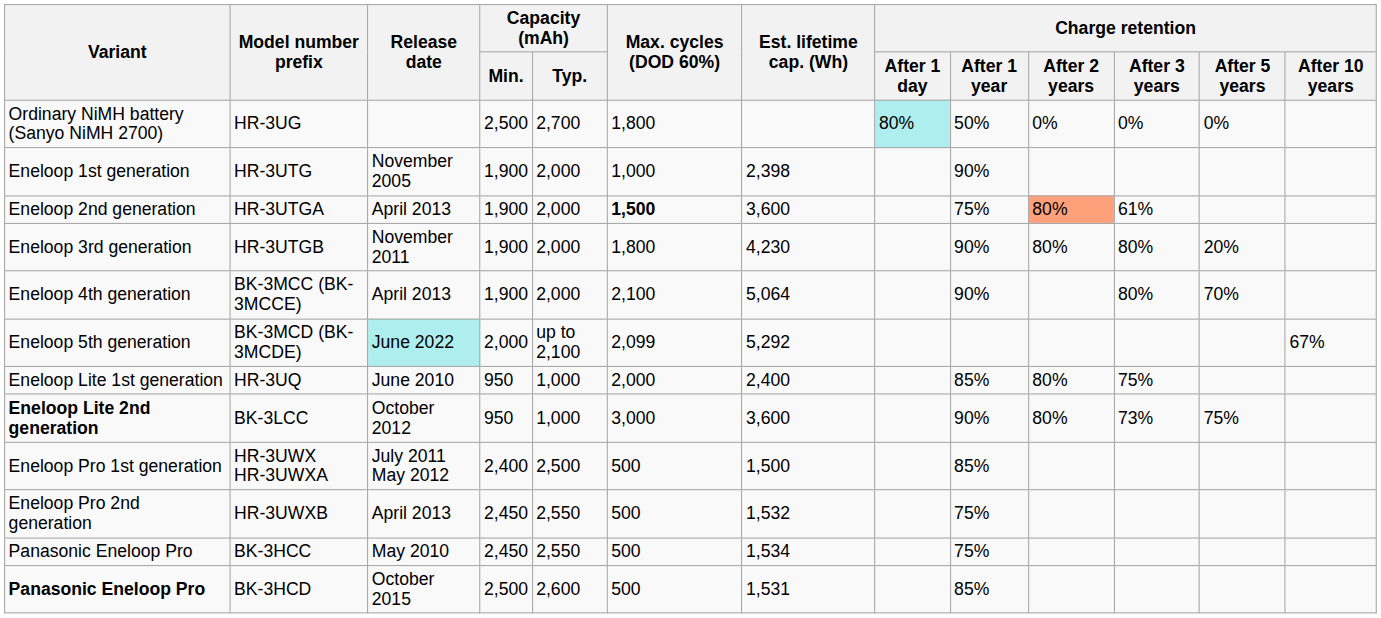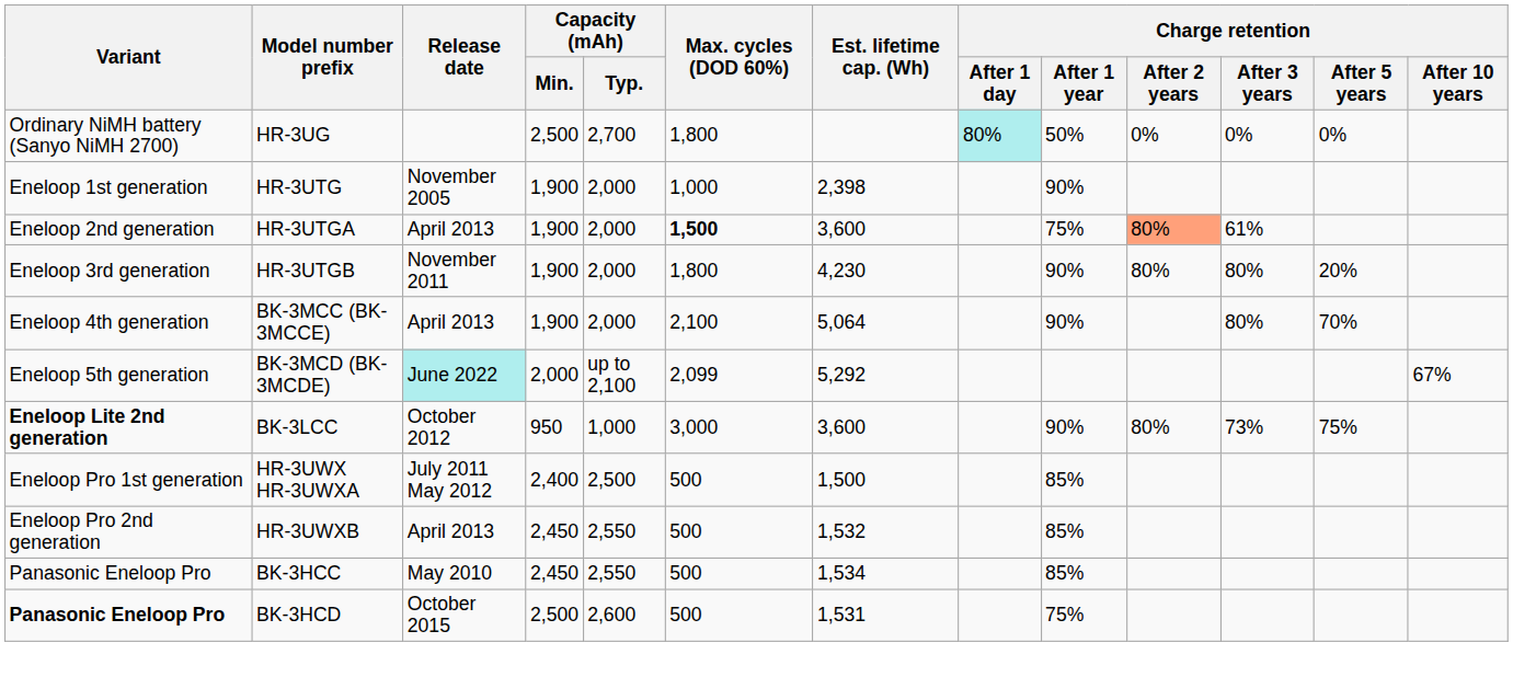- row: Eneloop Lite 1st generation | HR-3UQ | June 2010 | 950 | 1,000 | 2,000 | 2,400 | 85% | 80% | 75%
HR-3UWXB | Charge retention / After 1 year: 75% -> 85%
BK-3HCC | Charge retention / After 1 year: 75% -> 85%
BK-3HCD | Charge retention / After 1 year: 85% -> 75%
